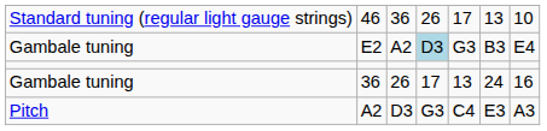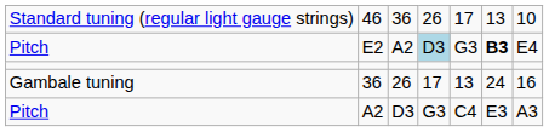E2 | column 1: Gambale tuning -> Pitch
E2 | column 6: normal -> bold
